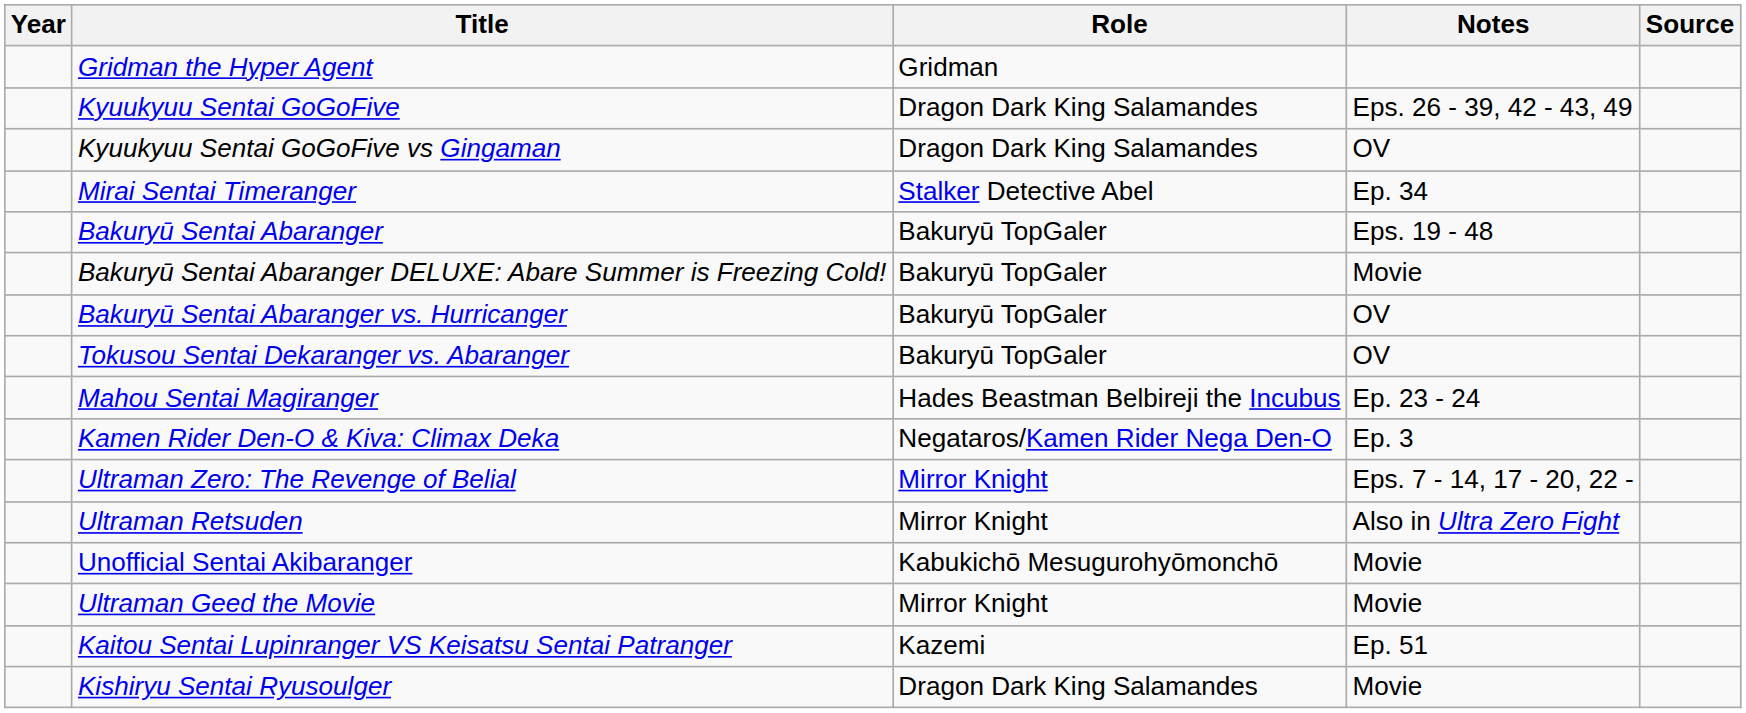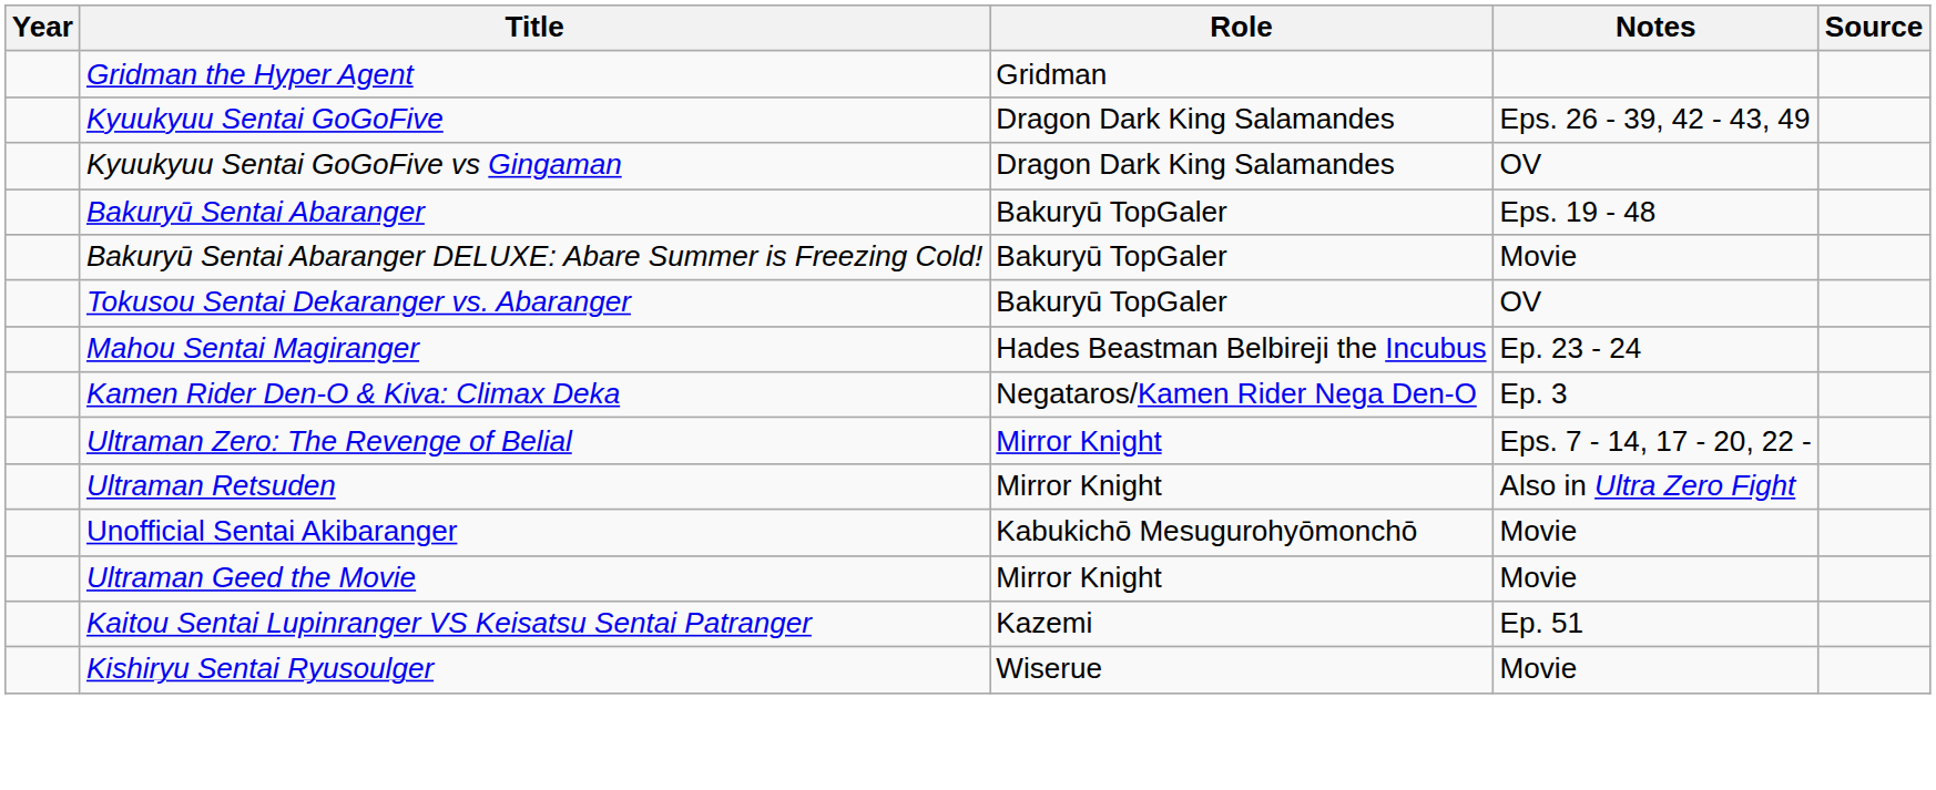- row: Mirai Sentai Timeranger | Stalker Detective Abel | Ep. 34
- row: Bakuryū Sentai Abaranger vs. Hurricanger | Bakuryū TopGaler | OV
Kishiryu Sentai Ryusoulger | Role: Dragon Dark King Salamandes -> Wiserue
